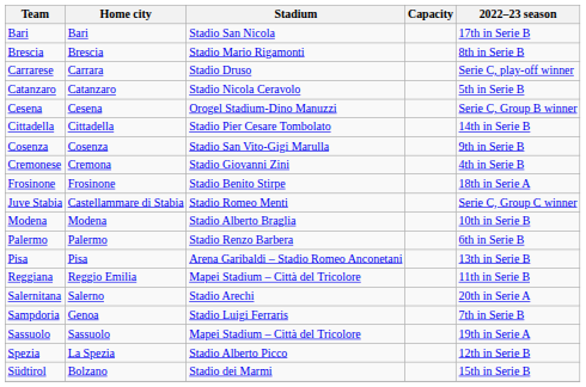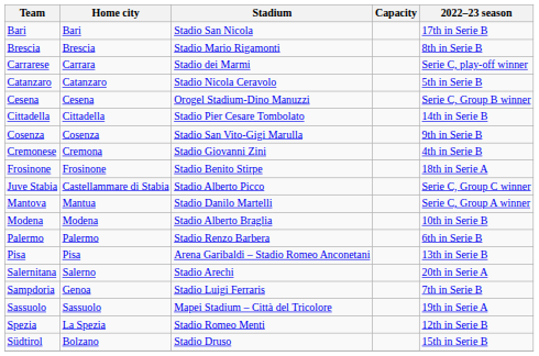Carrarese | Stadium: Stadio Druso -> Stadio dei Marmi
Juve Stabia | Stadium: Stadio Romeo Menti -> Stadio Alberto Picco
+ row: Mantova | Mantua | Stadio Danilo Martelli | Serie C, Group A winner
- row: Reggiana | Reggio Emilia | Mapei Stadium – Città del Tricolore | 11th in Serie B
Spezia | Stadium: Stadio Alberto Picco -> Stadio Romeo Menti
Südtirol | Stadium: Stadio dei Marmi -> Stadio Druso
